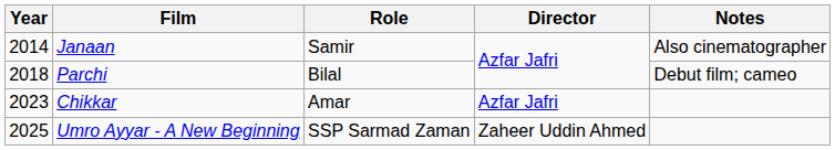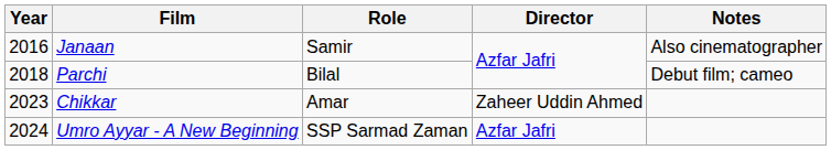Janaan | Year: 2014 -> 2016
Chikkar | Director: Azfar Jafri -> Zaheer Uddin Ahmed
Umro Ayyar - A New Beginning | Year: 2025 -> 2024
Umro Ayyar - A New Beginning | Director: Zaheer Uddin Ahmed -> Azfar Jafri
